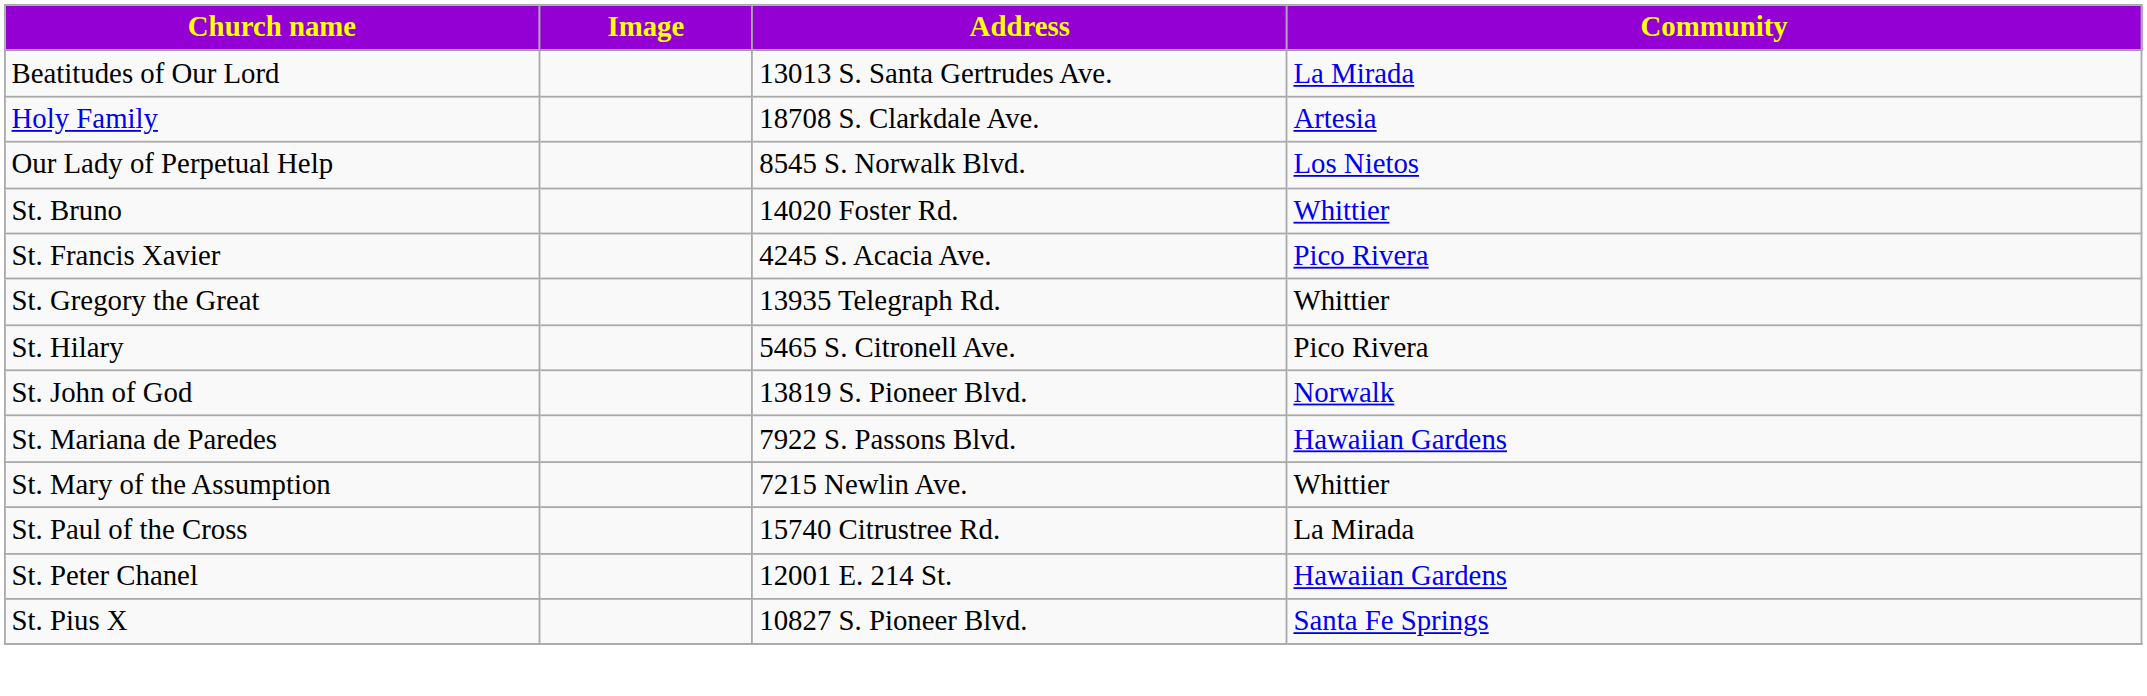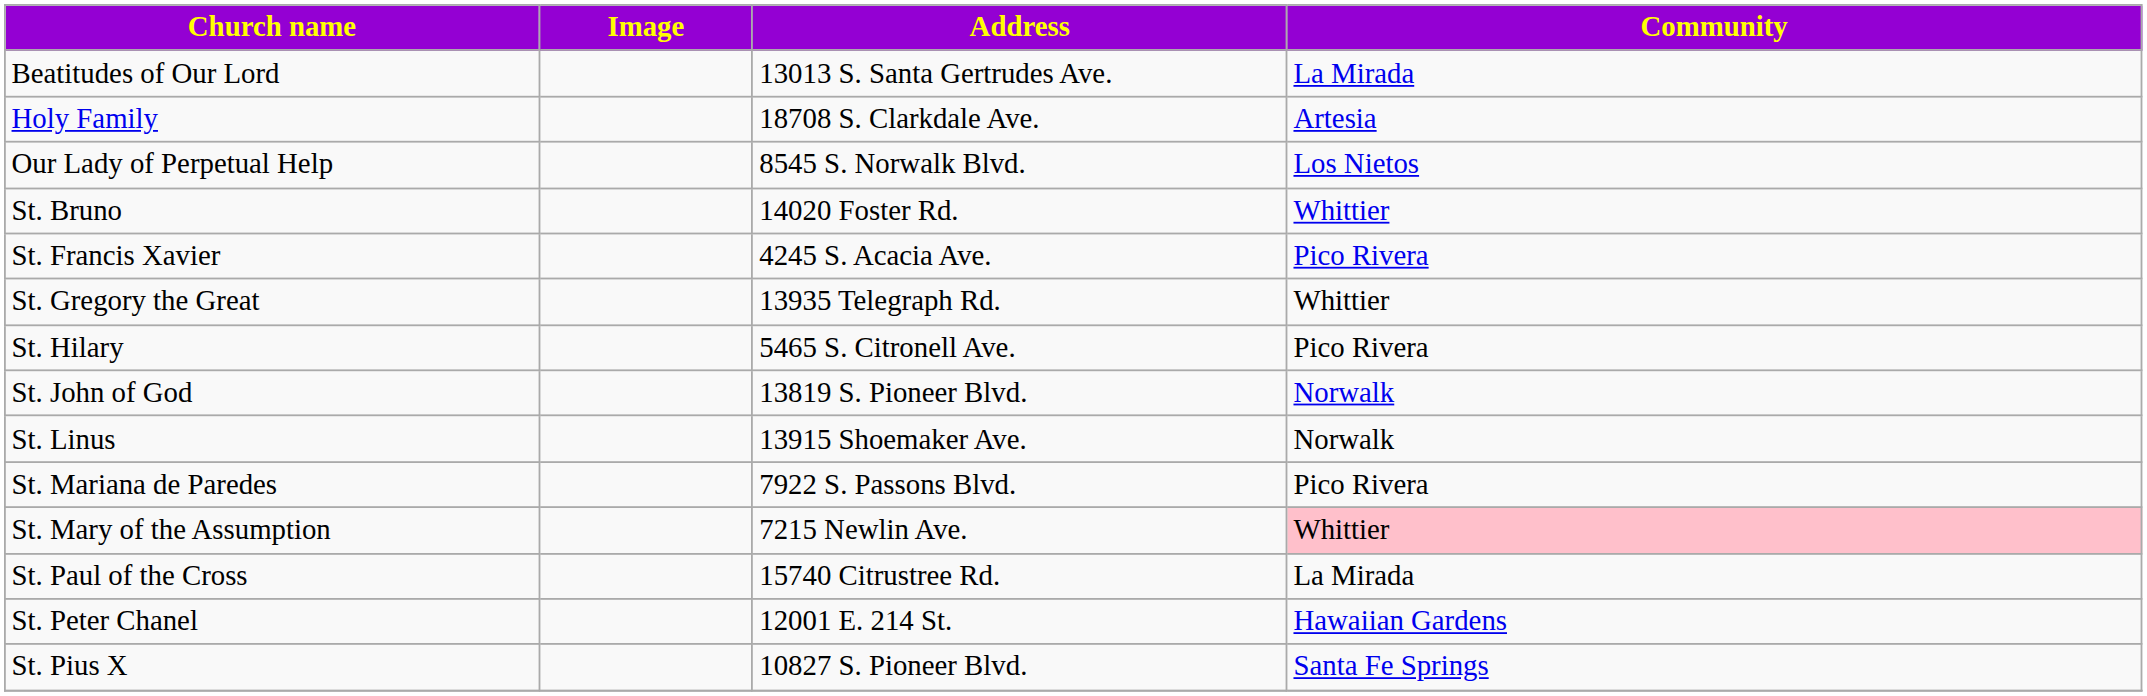+ row: St. Linus | 13915 Shoemaker Ave. | Norwalk
St. Mariana de Paredes | Community: Hawaiian Gardens -> Pico Rivera
St. Mary of the Assumption | Community: no background -> pink background
